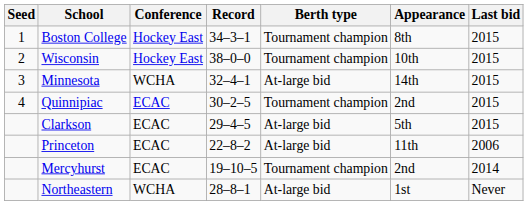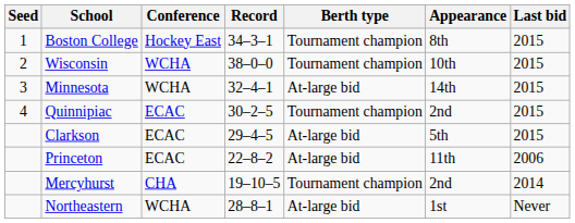Wisconsin | Conference: Hockey East -> WCHA
Mercyhurst | Conference: ECAC -> CHA
